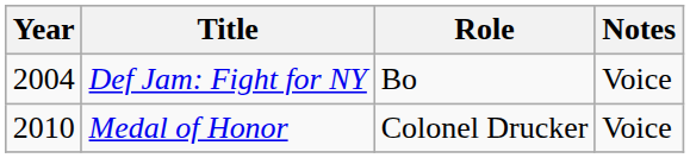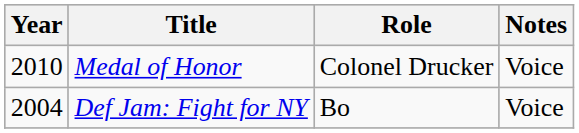rows swapped: Def Jam: Fight for NY <-> Medal of Honor
